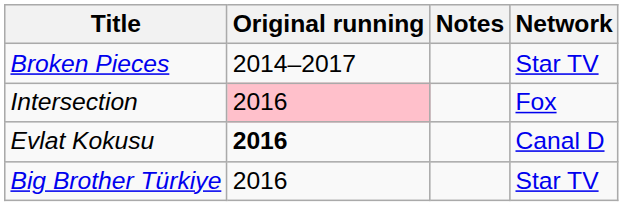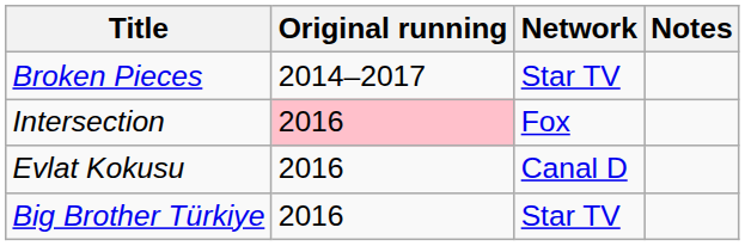columns swapped: Network <-> Notes
Evlat Kokusu | Original running: bold -> normal
